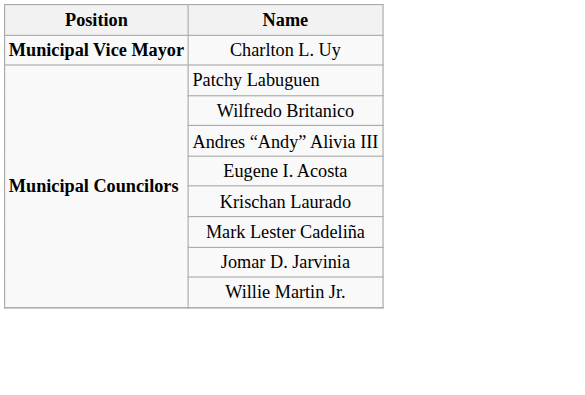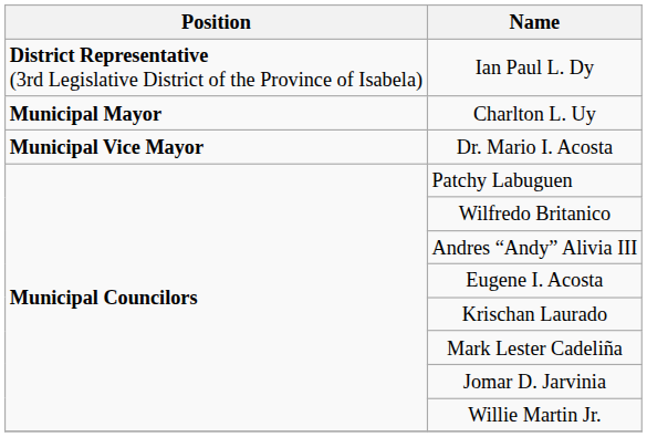+ row: District Representative (3rd Legislative District of the Province of Isabela) | Ian Paul L. Dy
Charlton L. Uy | Position: Municipal Vice Mayor -> Municipal Mayor
+ row: Municipal Vice Mayor | Dr. Mario I. Acosta
